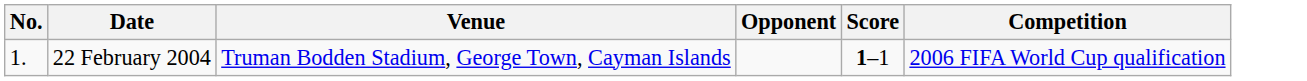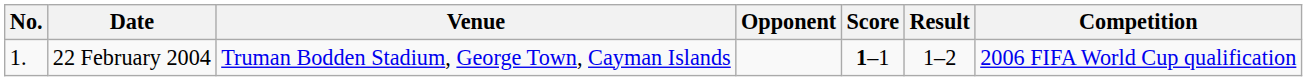+ column: Result | 1–2
